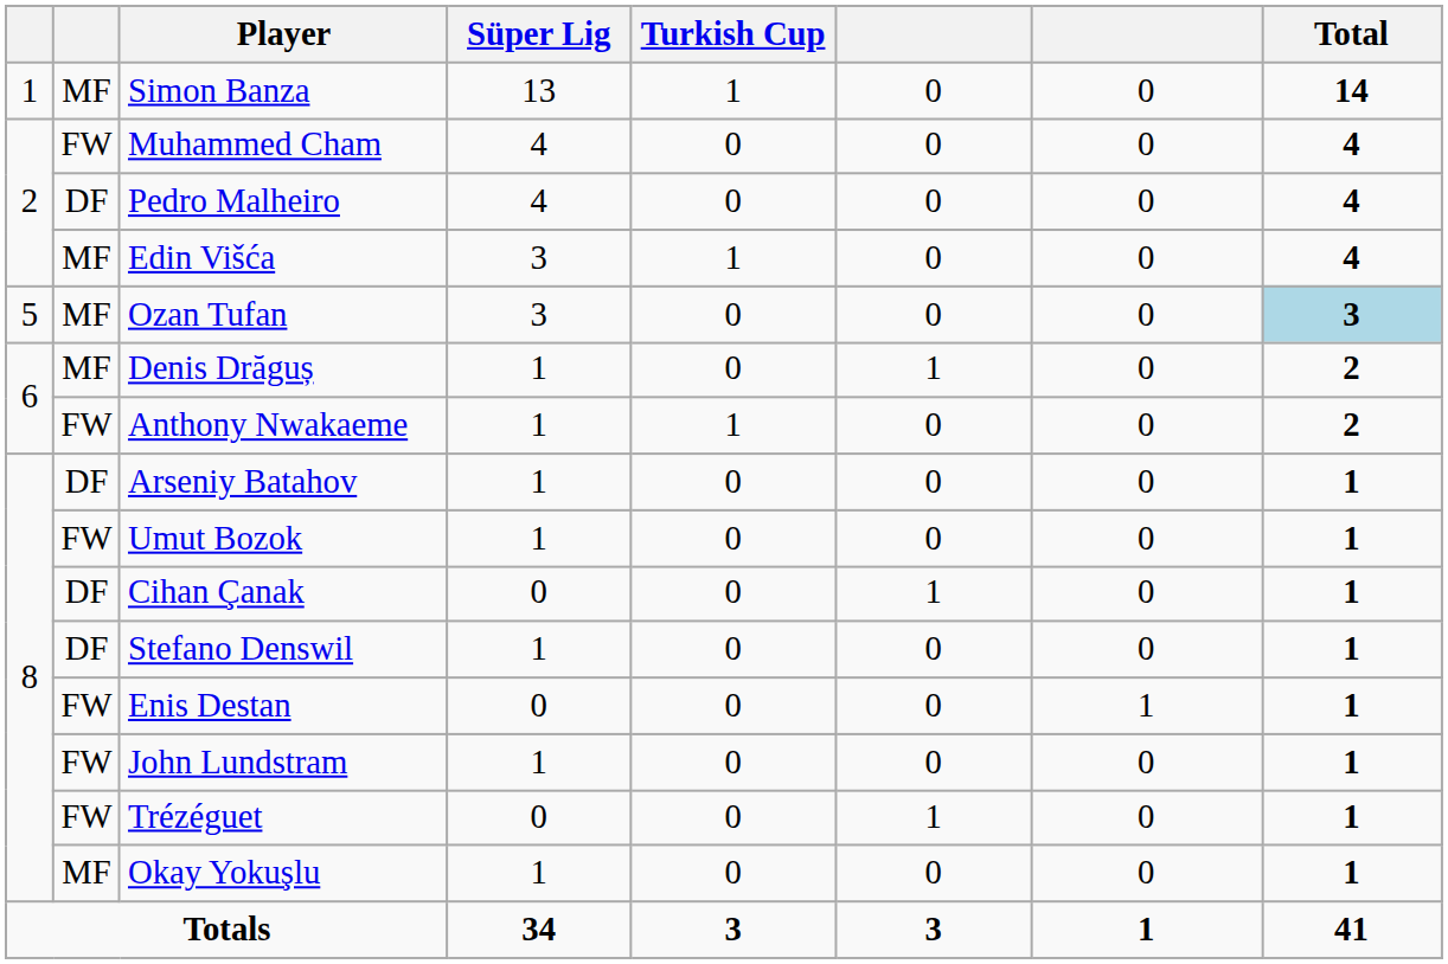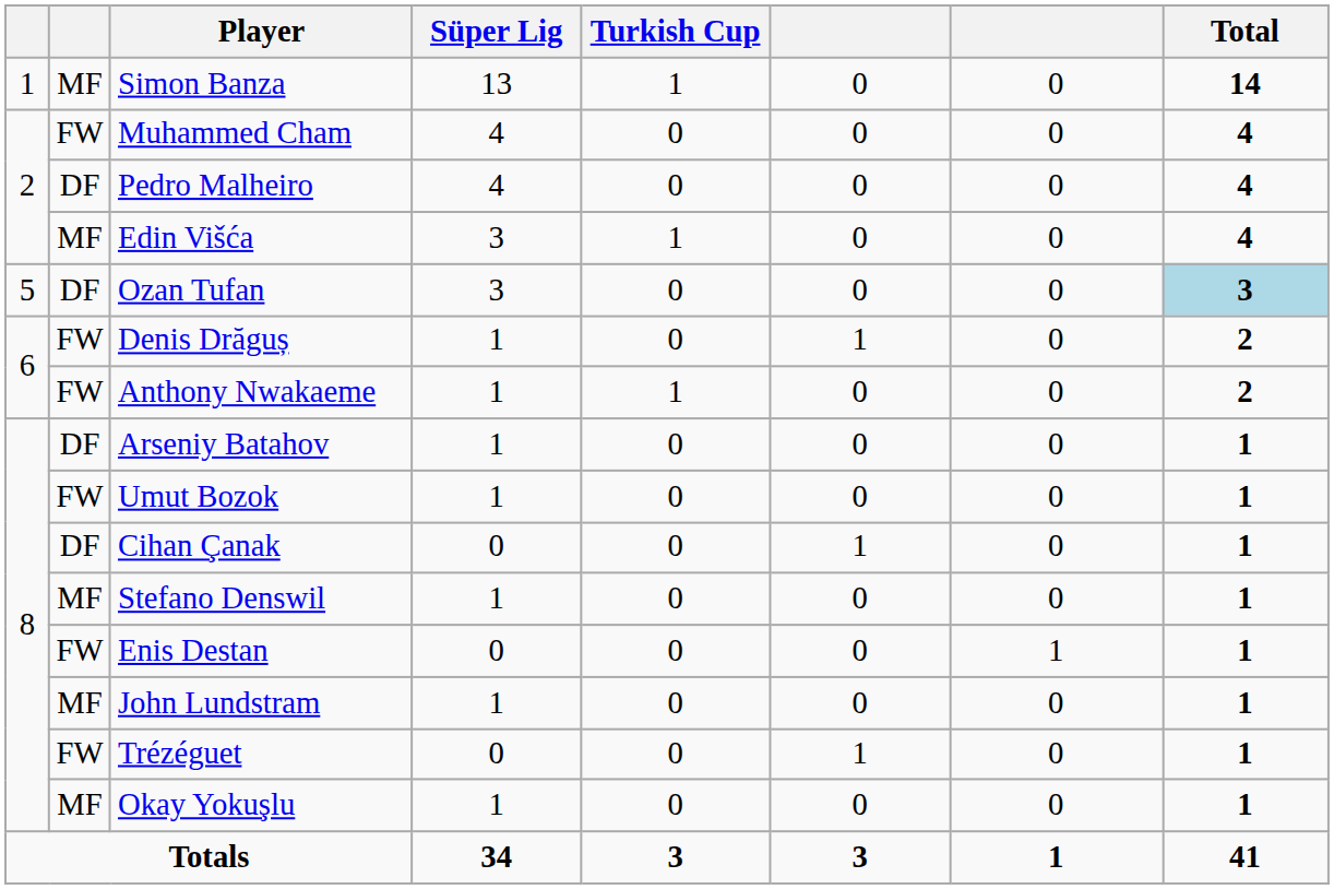Ozan Tufan | column 2: MF -> DF
Denis Drăguș | column 2: MF -> FW
Stefano Denswil | column 2: DF -> MF
John Lundstram | column 2: FW -> MF
